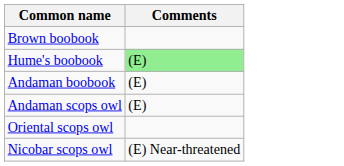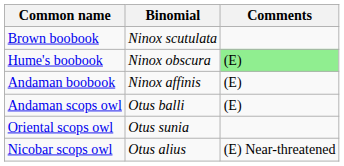+ column: Binomial | Ninox scutulata | Ninox obscura | Ninox affinis | Otus balli | Otus sunia | Otus alius
